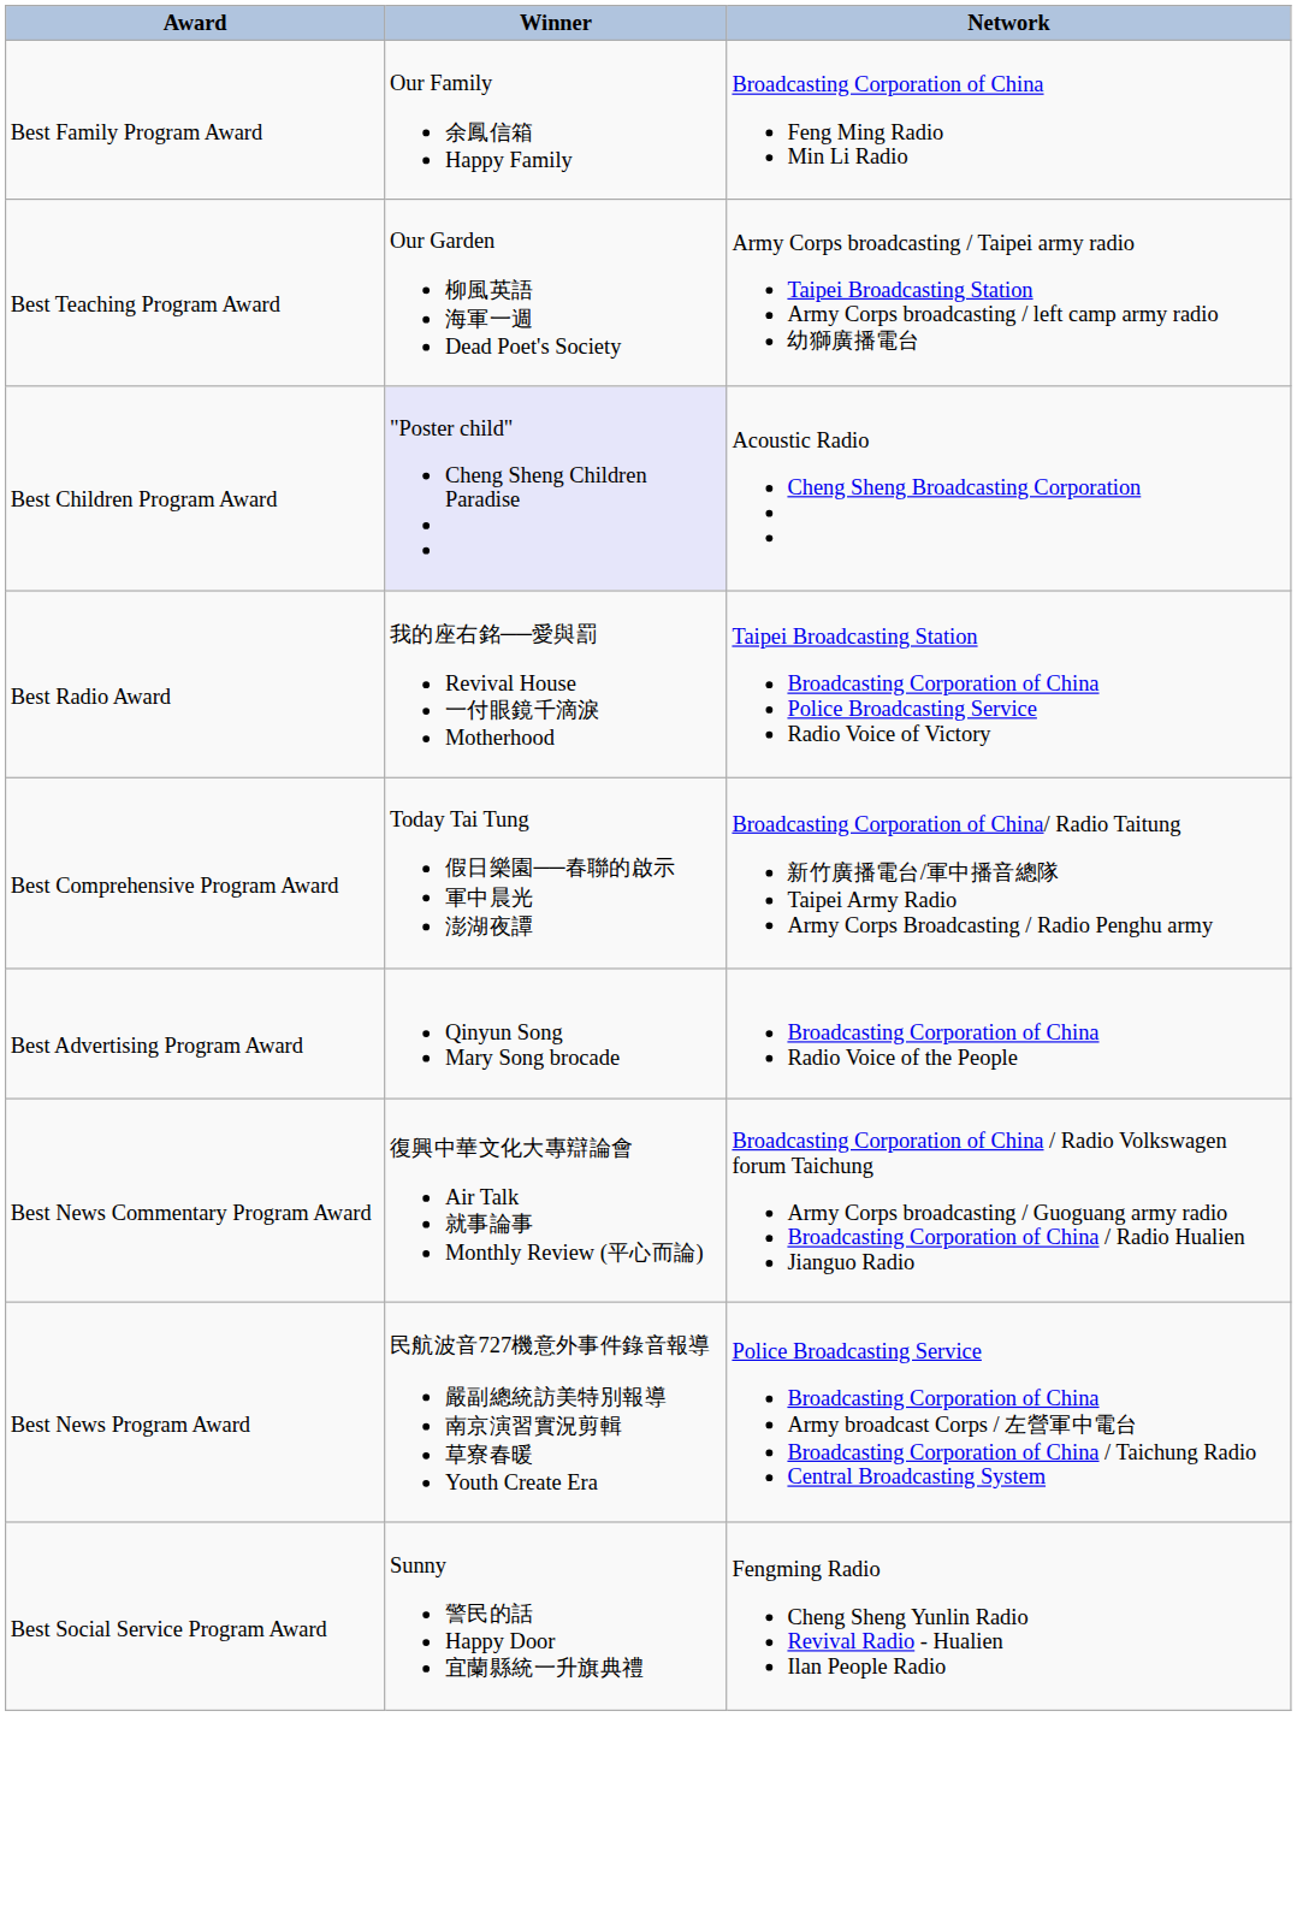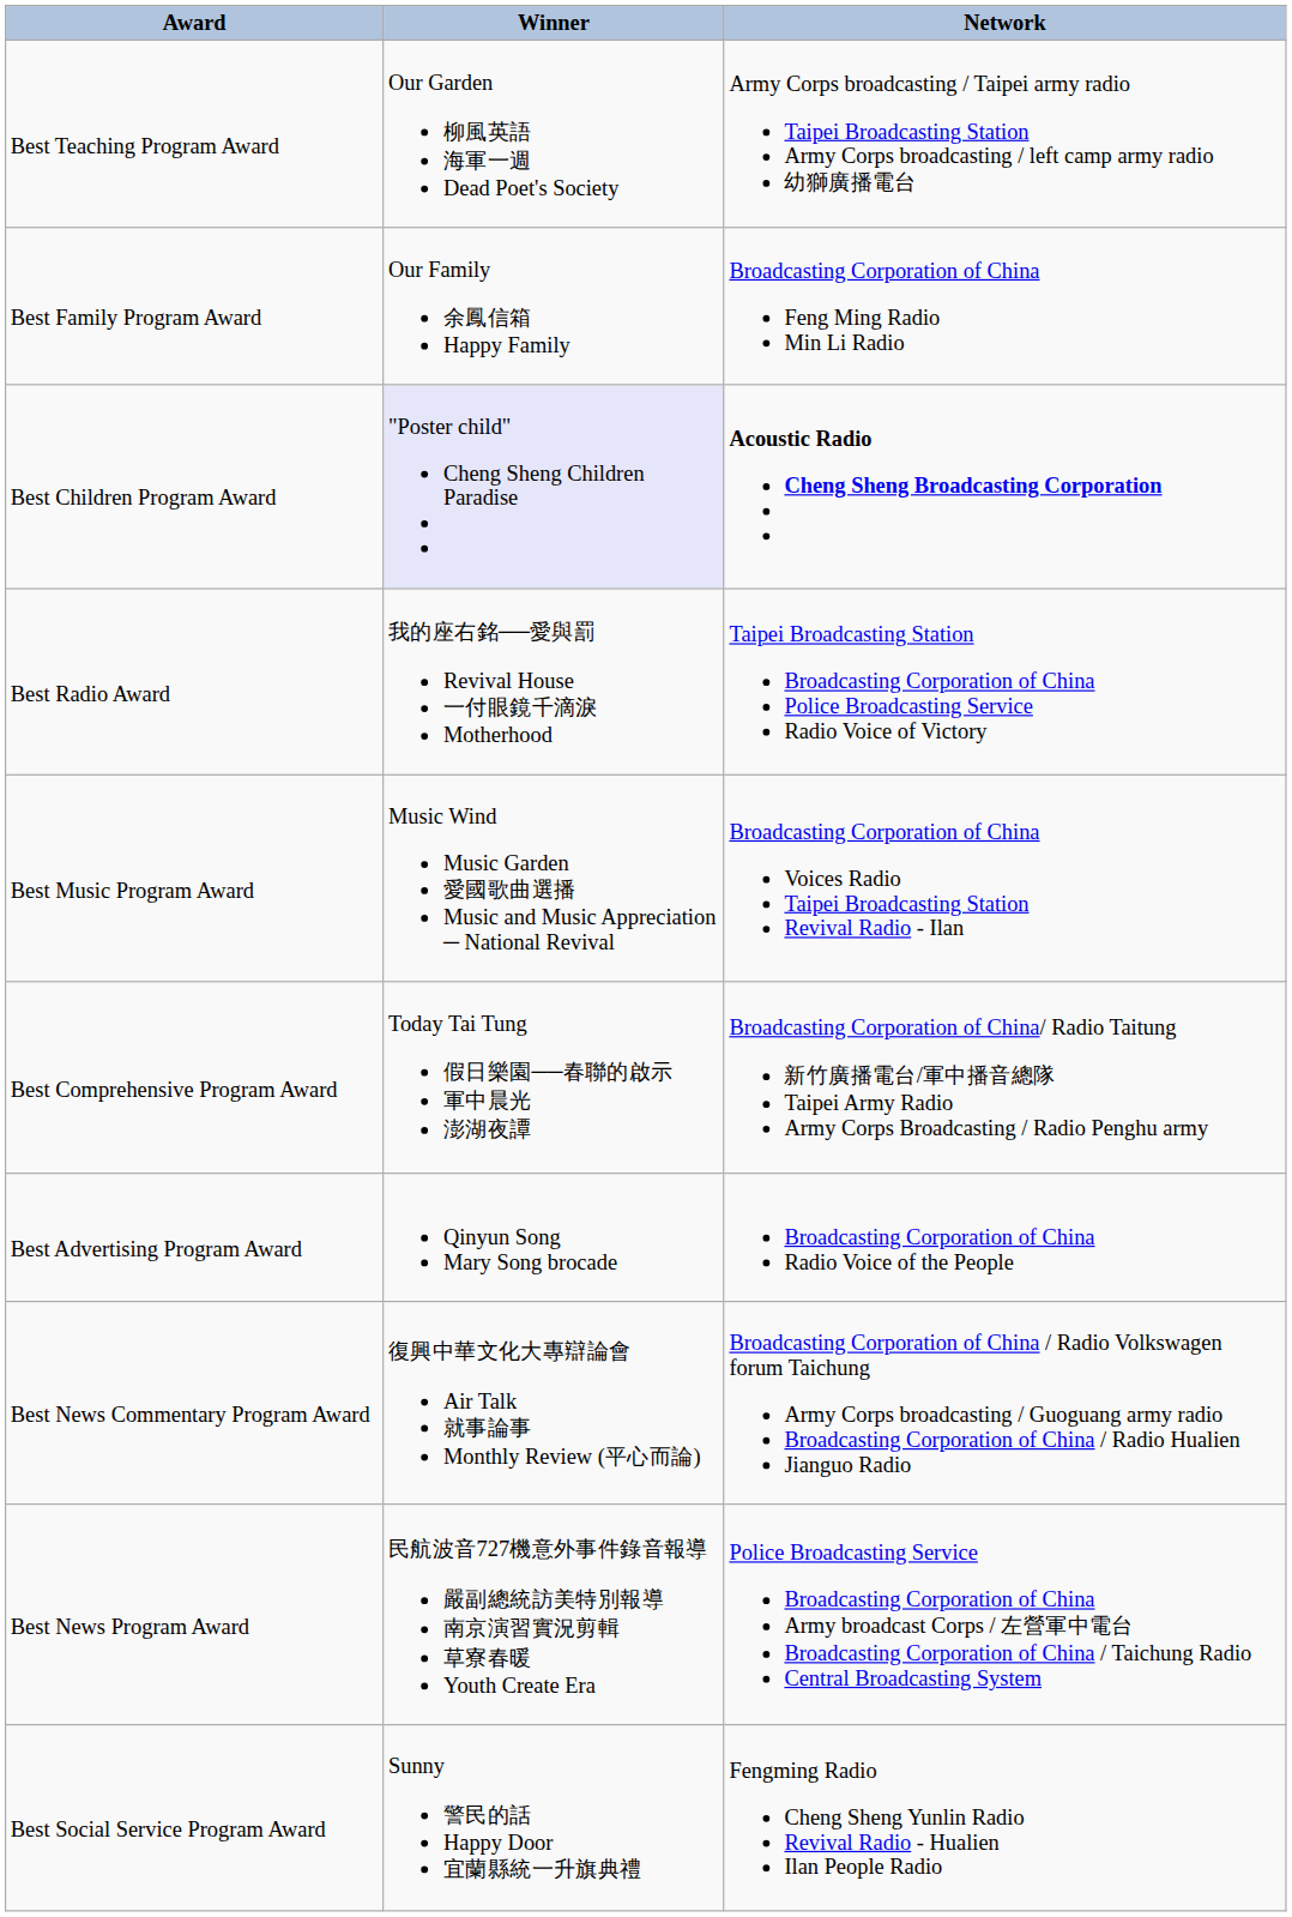rows swapped: Best Teaching Program Award <-> Best Family Program Award
Best Children Program Award | Network: normal -> bold
+ row: Best Music Program Award | Music Wind Music Garden 愛國歌曲選播 Music and Music Appreciation ─ National Revival | Broadcasting Corporation of China Voices Radio Taipei Broadcasting Station Revival Radio - Ilan
